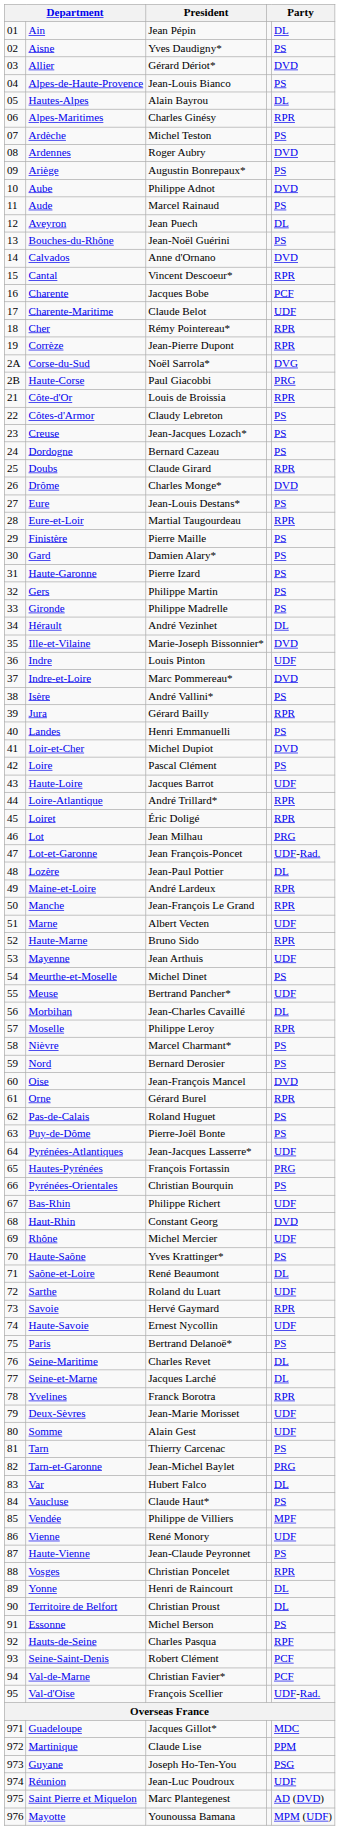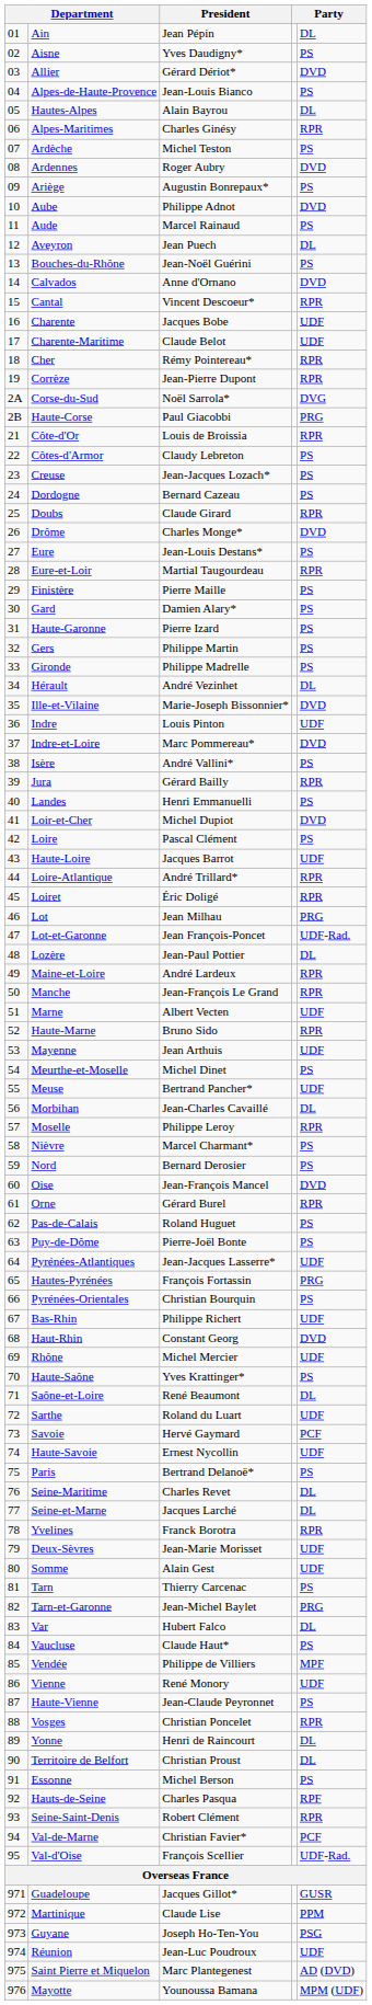Charente | column 5: PCF -> UDF
Savoie | column 5: RPR -> PCF
Seine-Saint-Denis | column 5: PCF -> RPR
Guadeloupe | column 5: MDC -> GUSR
